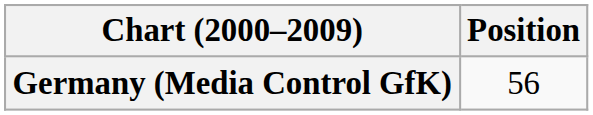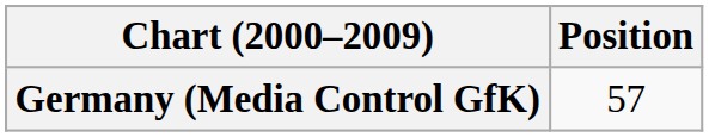Germany (Media Control GfK) | Position: 56 -> 57
